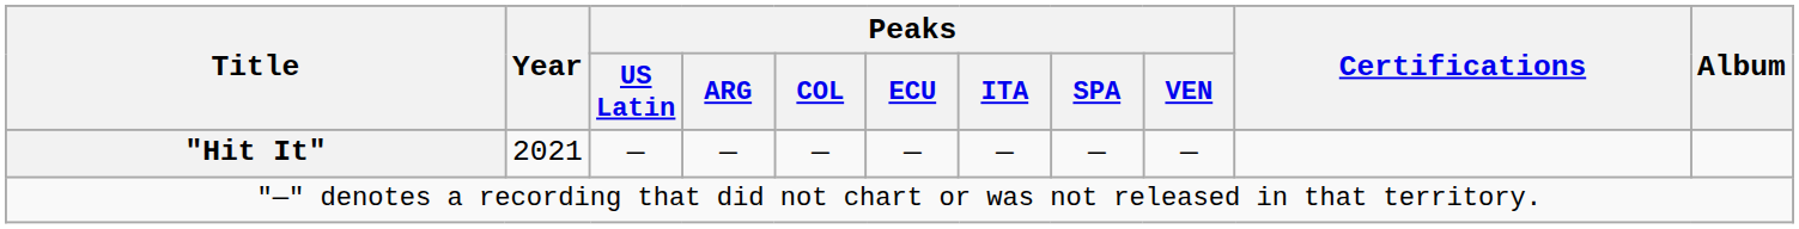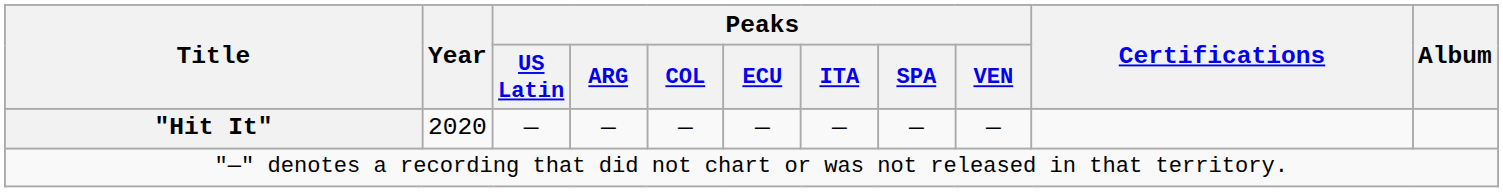"Hit It" | Year: 2021 -> 2020
